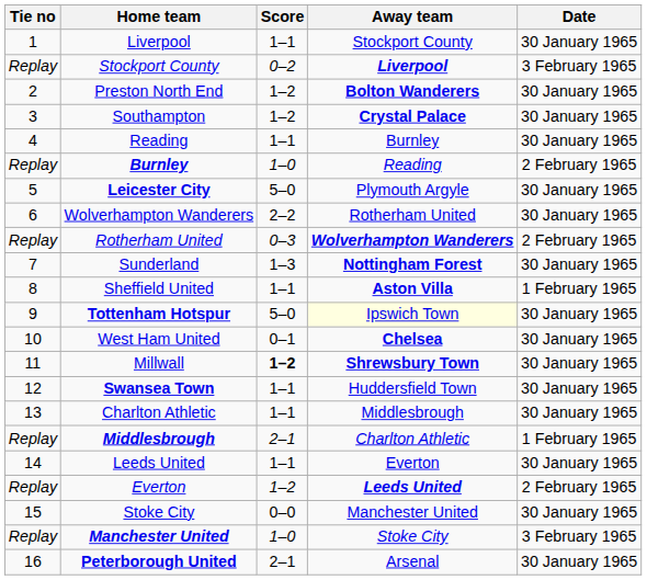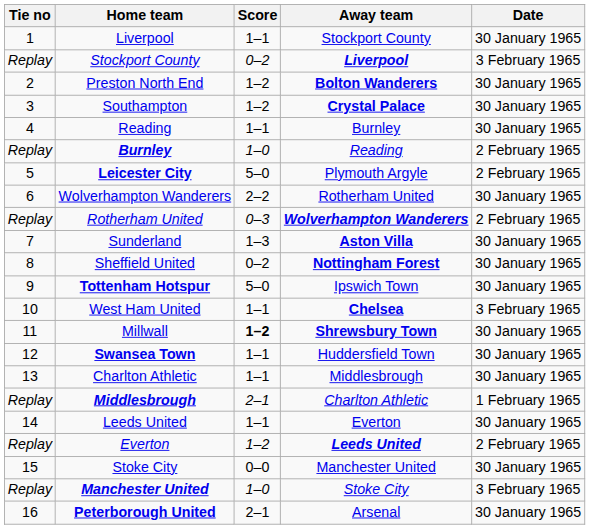Leicester City | Date: 30 January 1965 -> 2 February 1965
Sunderland | Away team: Nottingham Forest -> Aston Villa
Sheffield United | Score: 1–1 -> 0–2
Sheffield United | Away team: Aston Villa -> Nottingham Forest
Sheffield United | Date: 1 February 1965 -> 30 January 1965
Tottenham Hotspur | Away team: lightyellow background -> no background
West Ham United | Score: 0–1 -> 1–1
West Ham United | Date: 30 January 1965 -> 3 February 1965
